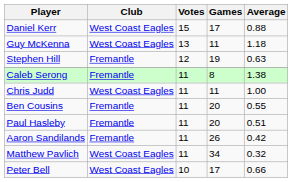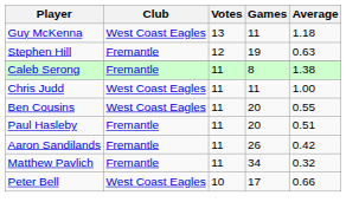- row: Daniel Kerr | West Coast Eagles | 15 | 17 | 0.88
Ben Cousins | Club: Fremantle -> West Coast Eagles
Matthew Pavlich | Club: West Coast Eagles -> Fremantle
